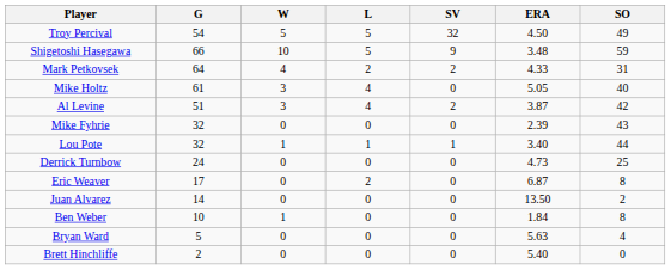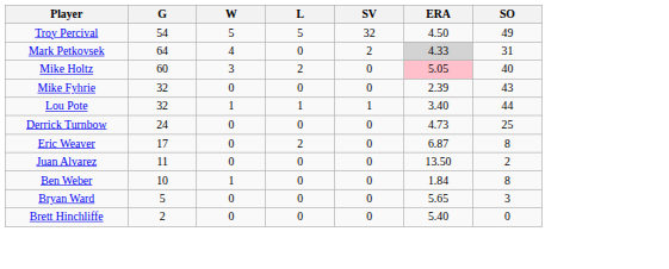- row: Shigetoshi Hasegawa | 66 | 10 | 5 | 9 | 3.48 | 59
Mark Petkovsek | L: 2 -> 0
Mark Petkovsek | ERA: no background -> lightgrey background
Mike Holtz | G: 61 -> 60
Mike Holtz | L: 4 -> 2
Mike Holtz | ERA: no background -> pink background
- row: Al Levine | 51 | 3 | 4 | 2 | 3.87 | 42
Juan Alvarez | G: 14 -> 11
Bryan Ward | ERA: 5.63 -> 5.65
Bryan Ward | SO: 4 -> 3
